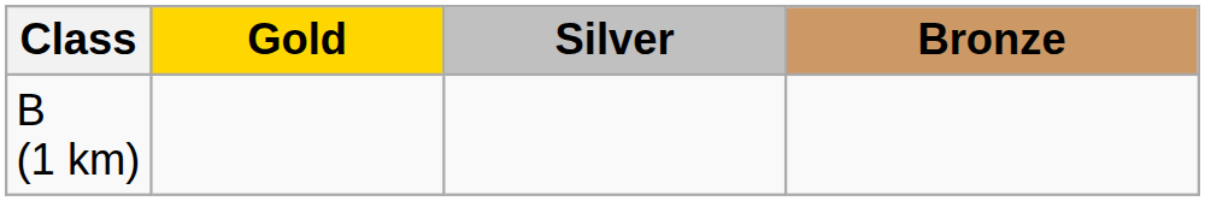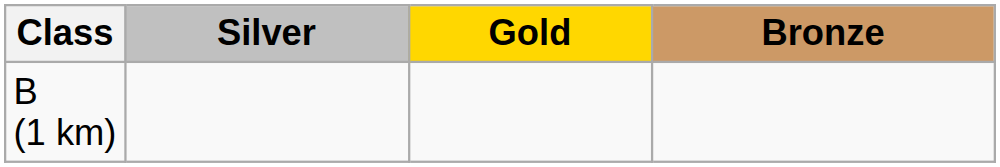columns swapped: Gold <-> Silver
